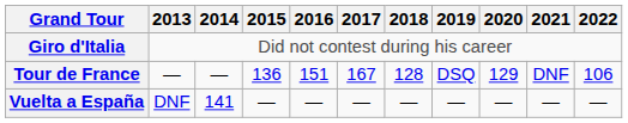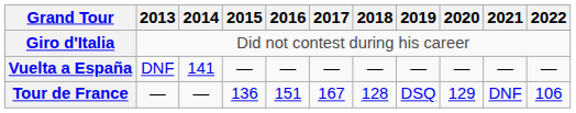rows swapped: Tour de France <-> Vuelta a España
